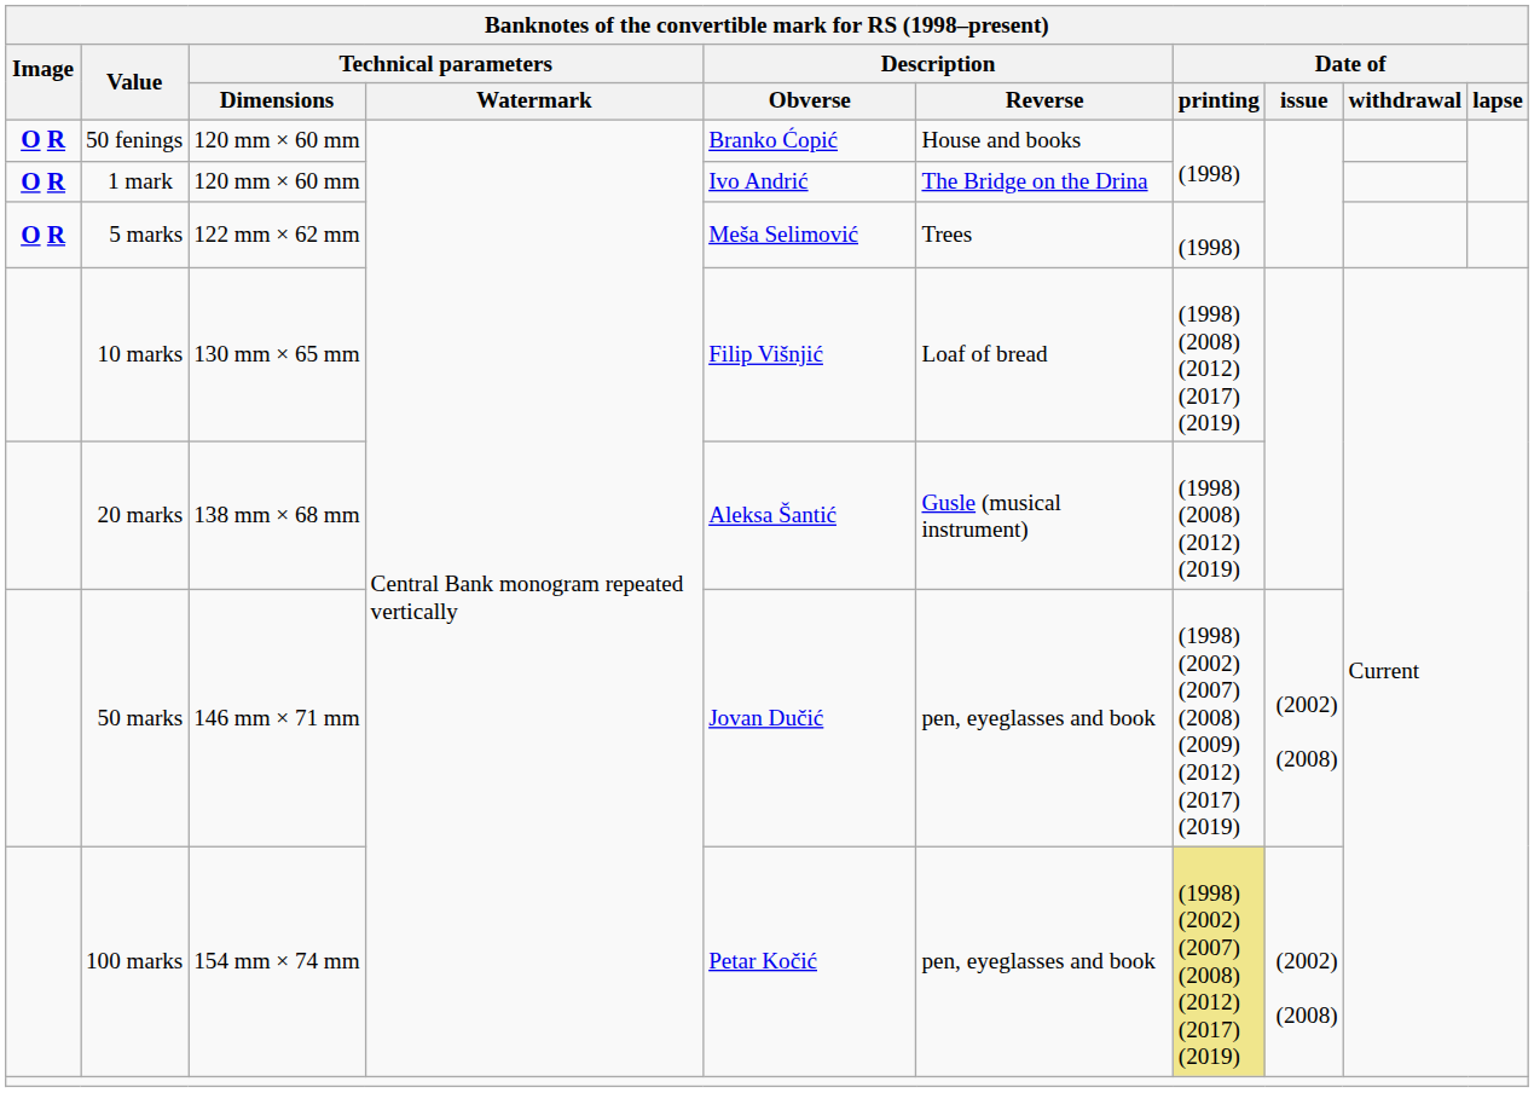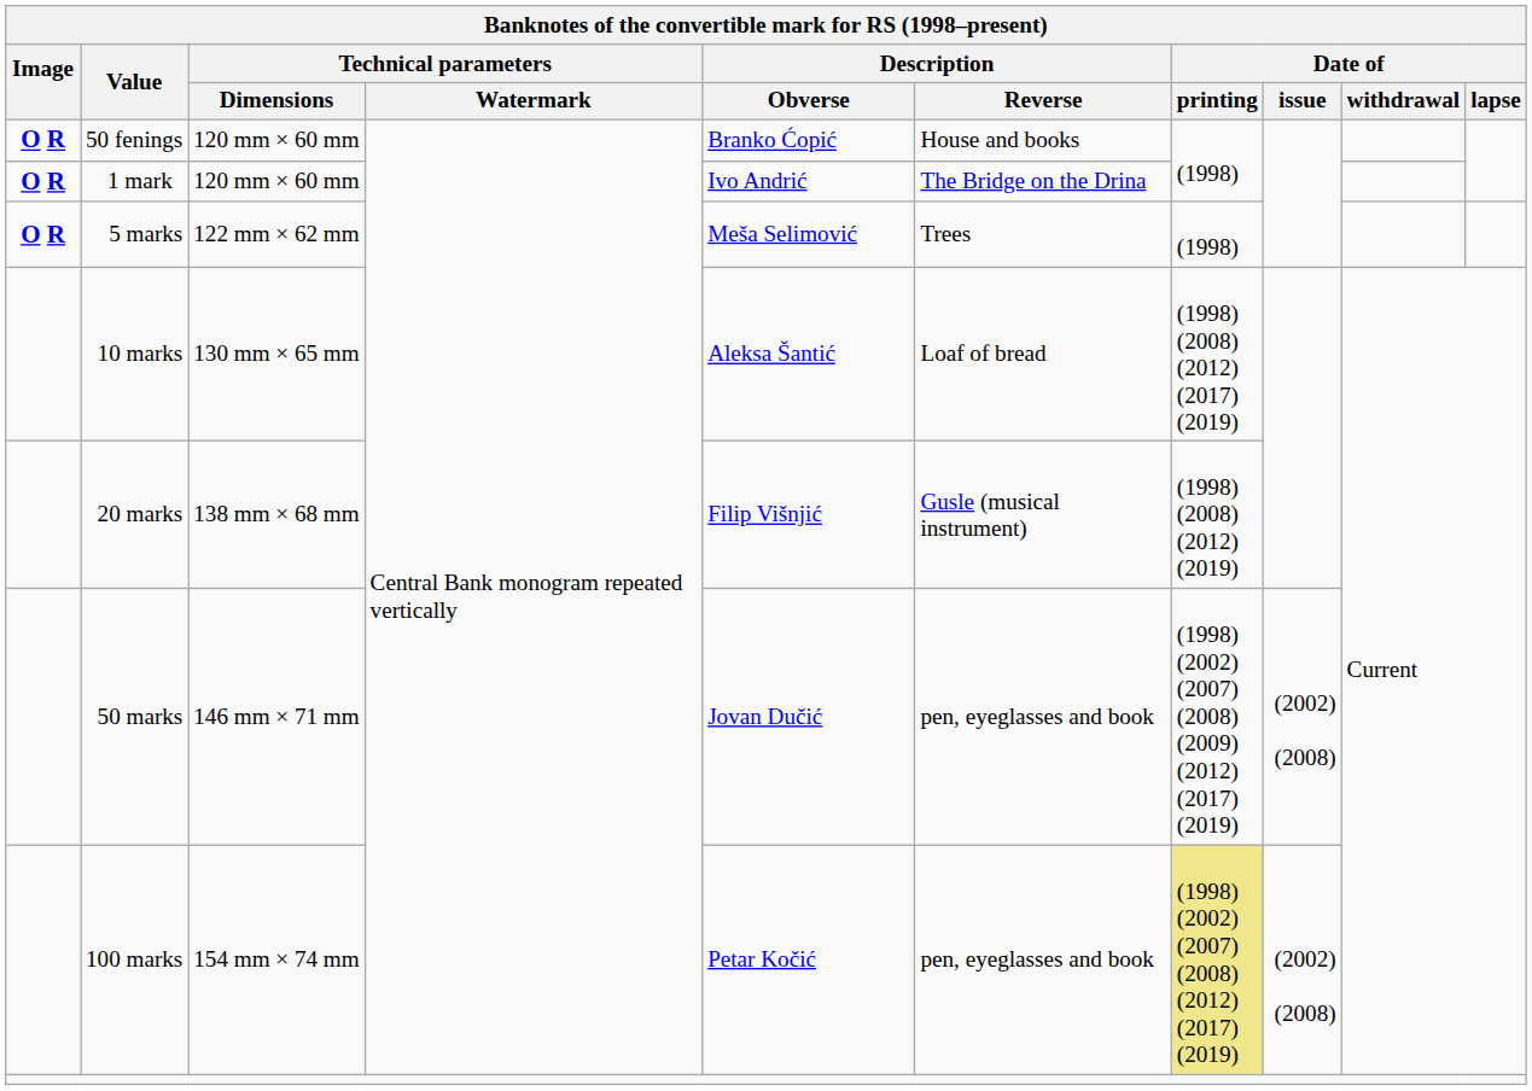10 marks | Description / Obverse: Filip Višnjić -> Aleksa Šantić
20 marks | Description / Obverse: Aleksa Šantić -> Filip Višnjić
